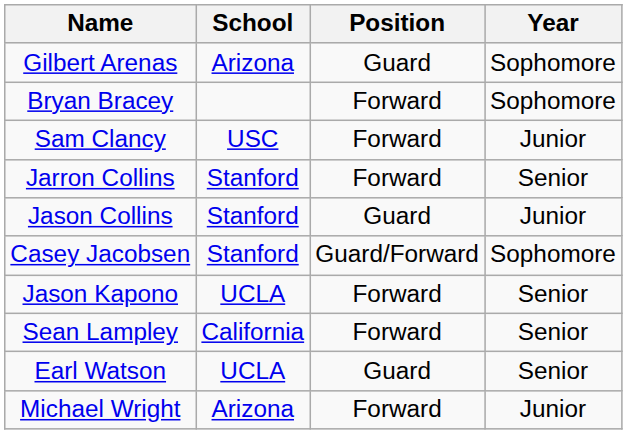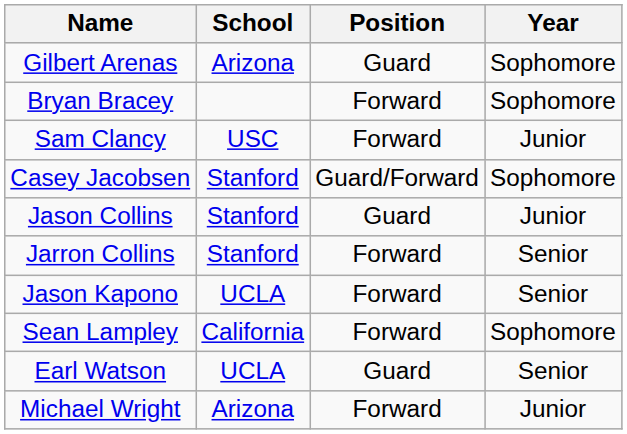rows swapped: Jarron Collins <-> Casey Jacobsen
Sean Lampley | Year: Senior -> Sophomore
